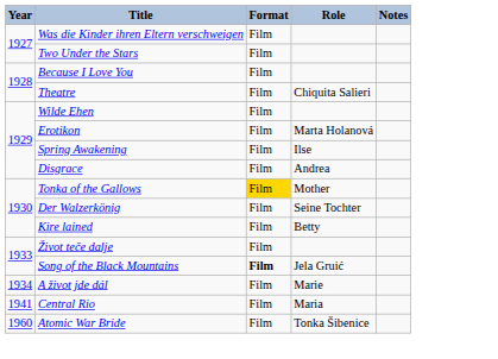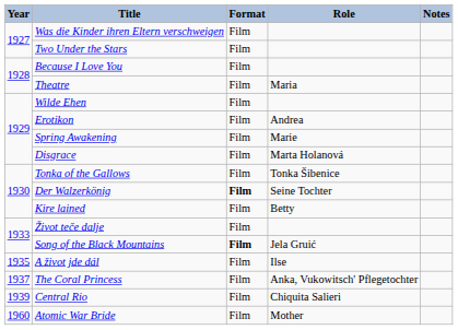Theatre | Role: Chiquita Salieri -> Maria
Erotikon | Role: Marta Holanová -> Andrea
Spring Awakening | Role: Ilse -> Marie
Disgrace | Role: Andrea -> Marta Holanová
Tonka of the Gallows | Format: gold background -> no background
Tonka of the Gallows | Role: Mother -> Tonka Šibenice
Der Walzerkönig | Format: normal -> bold
A život jde dál | Year: 1934 -> 1935
A život jde dál | Role: Marie -> Ilse
+ row: 1937 | The Coral Princess | Film | Anka, Vukowitsch' Pflegetochter
Central Rio | Year: 1941 -> 1939
Central Rio | Role: Maria -> Chiquita Salieri
Atomic War Bride | Role: Tonka Šibenice -> Mother
